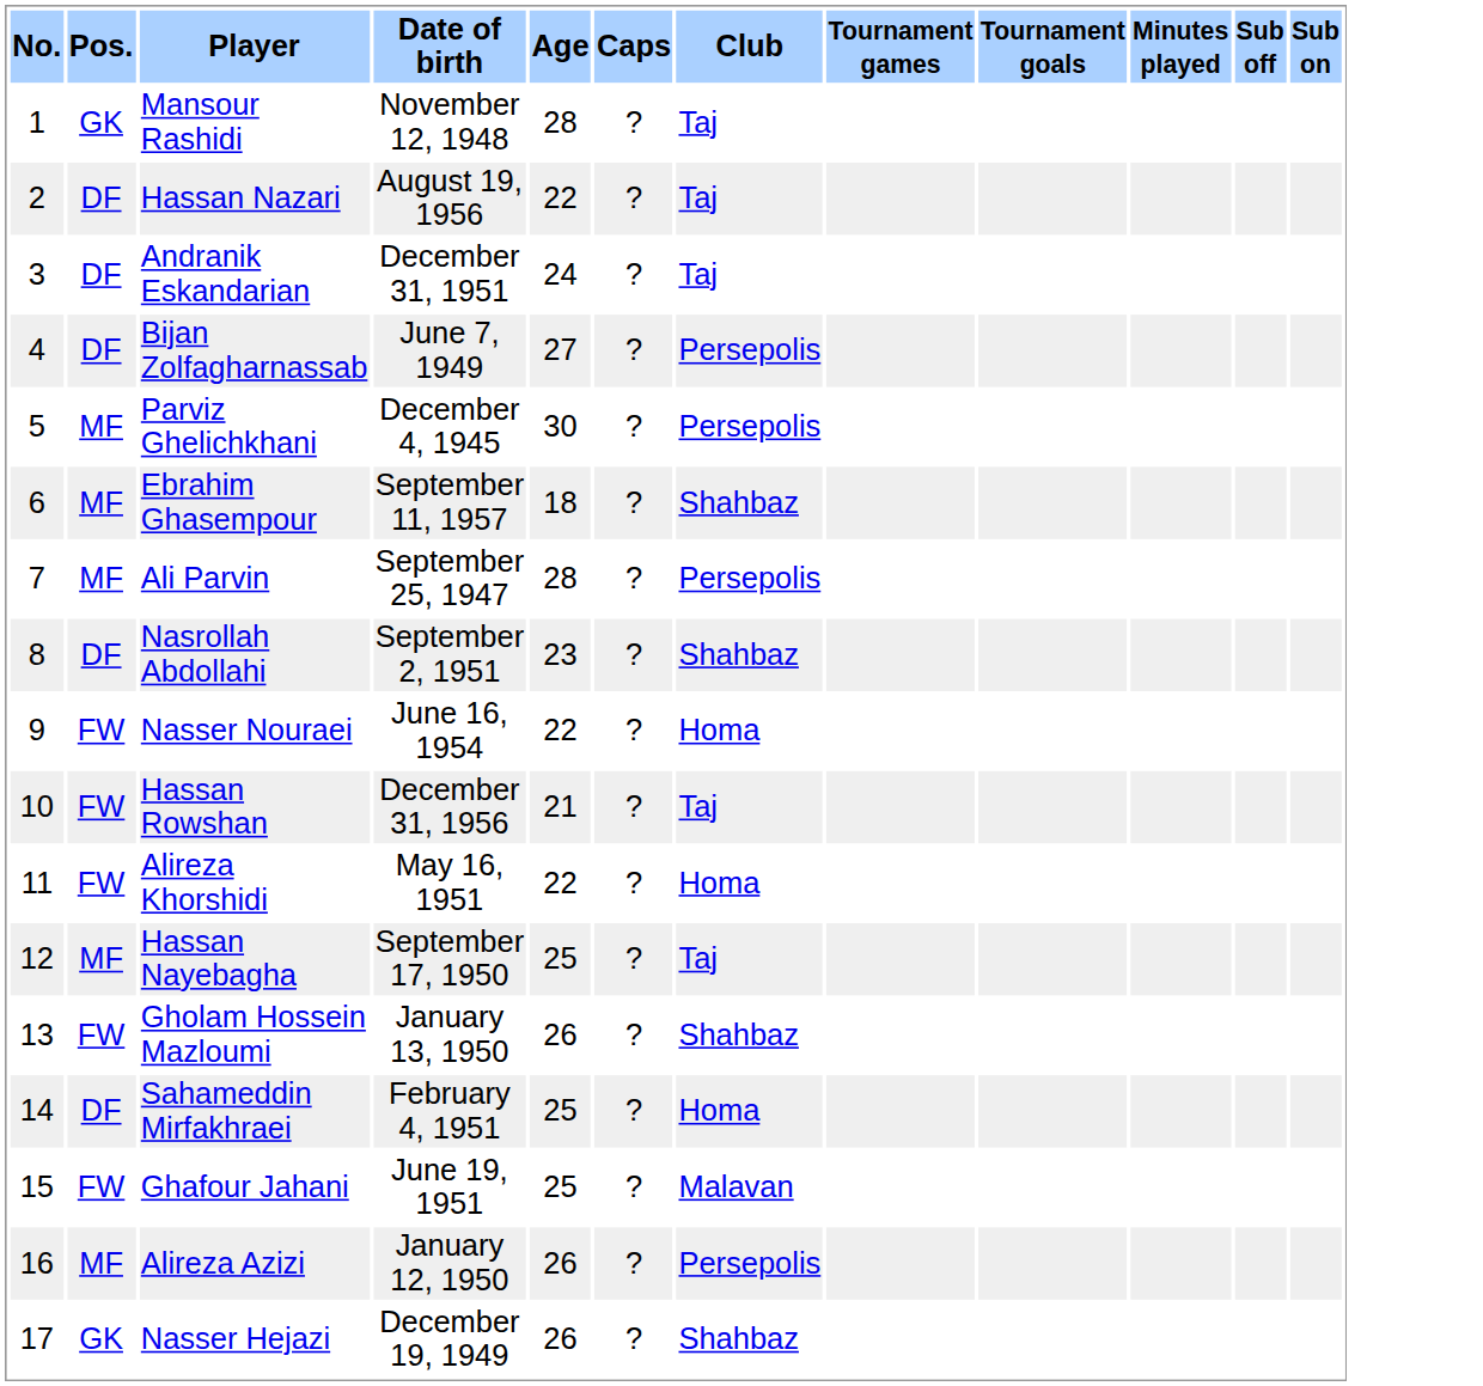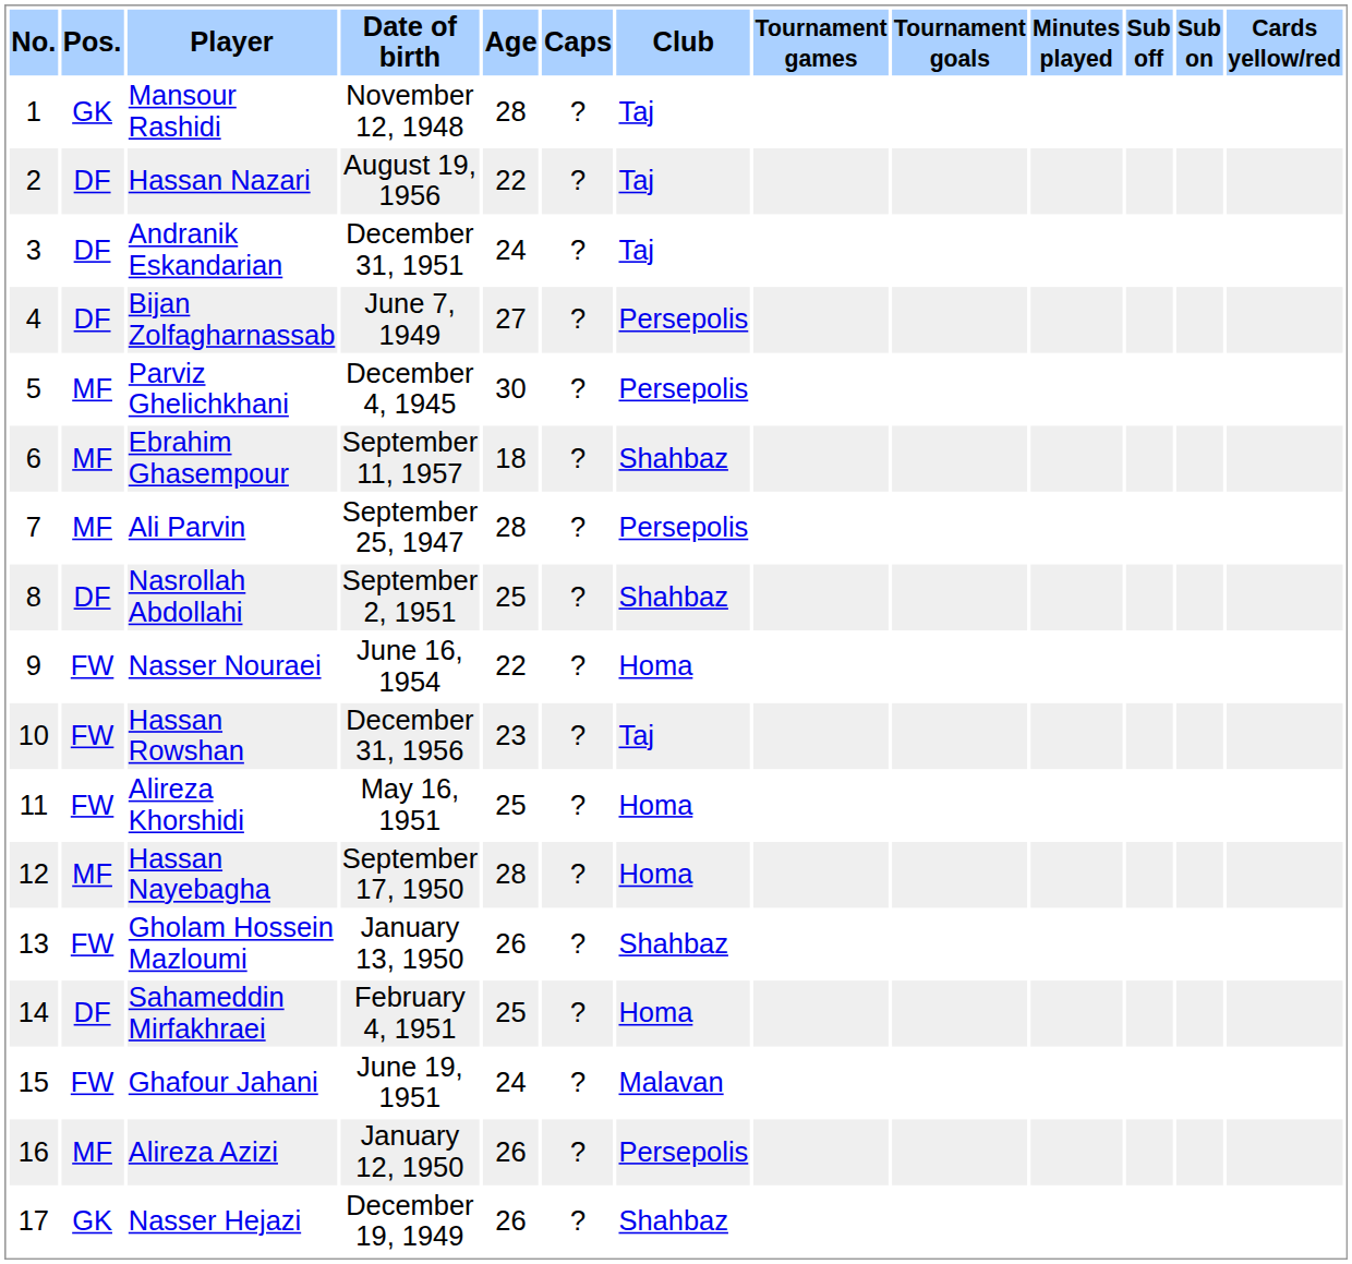+ column: Cards yellow/red
Nasrollah Abdollahi | Age: 23 -> 25
Hassan Rowshan | Age: 21 -> 23
Alireza Khorshidi | Age: 22 -> 25
Hassan Nayebagha | Age: 25 -> 28
Hassan Nayebagha | Club: Taj -> Homa
Ghafour Jahani | Age: 25 -> 24
